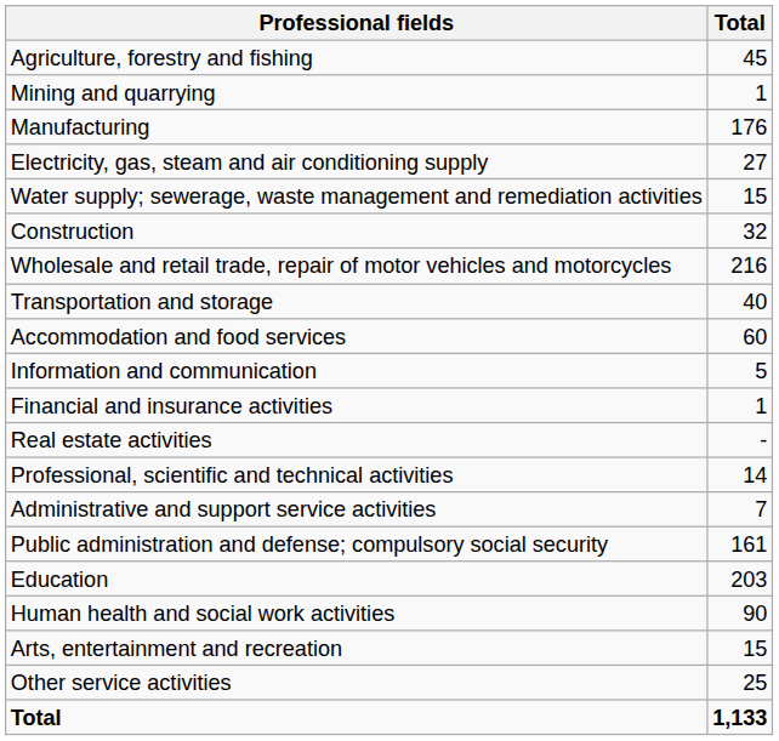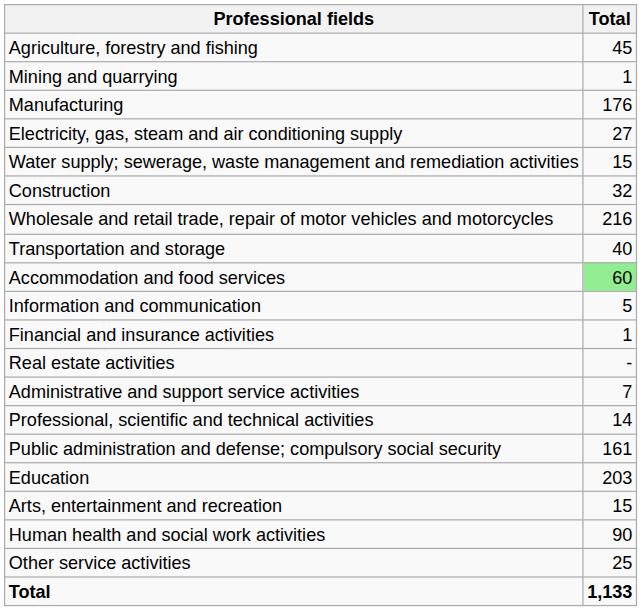Accommodation and food services | Total: no background -> lightgreen background
rows swapped: Professional, scientific and technical activities <-> Administrative and support service activities
rows swapped: Human health and social work activities <-> Arts, entertainment and recreation
